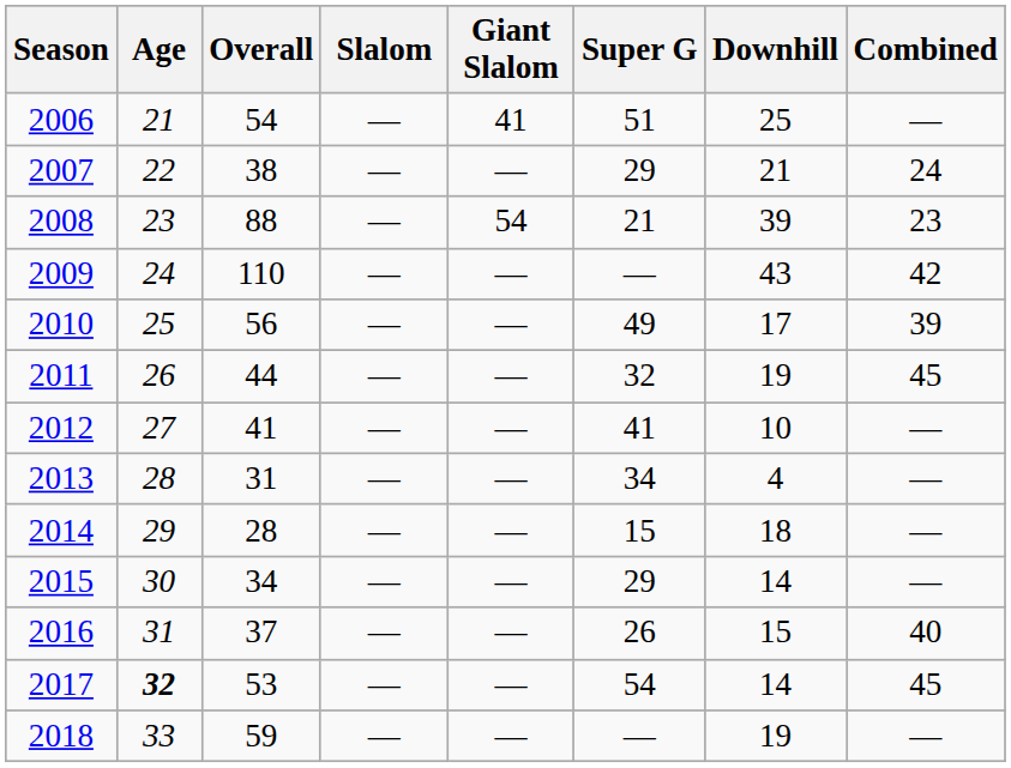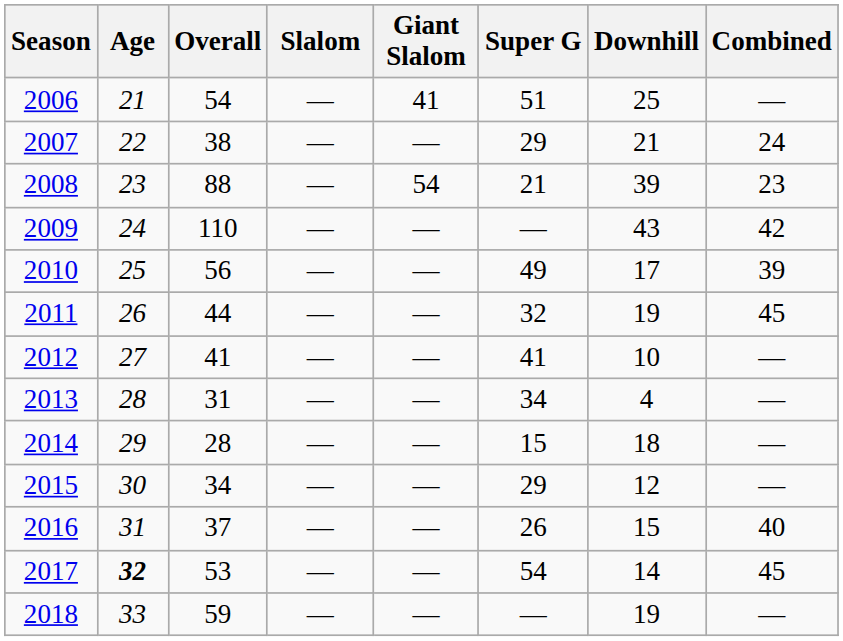2015 | Downhill: 14 -> 12
